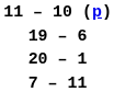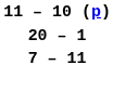- row: 19 – 6
